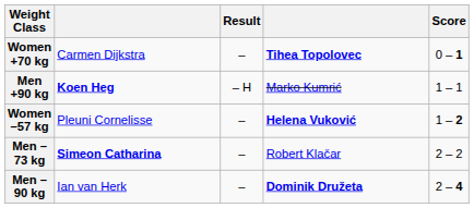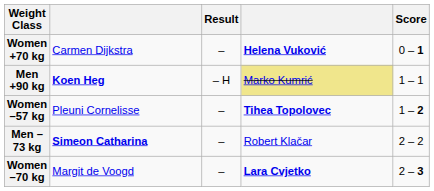Women +70 kg | column 4: Tihea Topolovec -> Helena Vuković
Men +90 kg | column 4: no background -> khaki background
Women –57 kg | column 4: Helena Vuković -> Tihea Topolovec
+ row: Women –70 kg | Margit de Voogd | – | Lara Cvjetko | 2 – 3
- row: Men –90 kg | Ian van Herk | – | Dominik Družeta | 2 – 4
